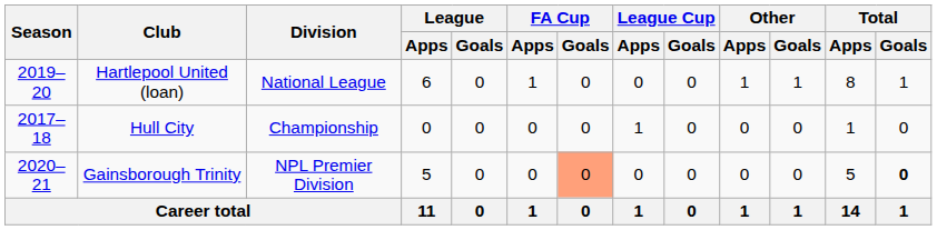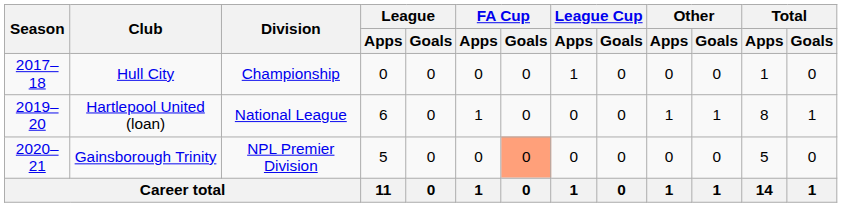rows swapped: Hull City <-> Hartlepool United (loan)
Gainsborough Trinity | Total / Goals: bold -> normal
